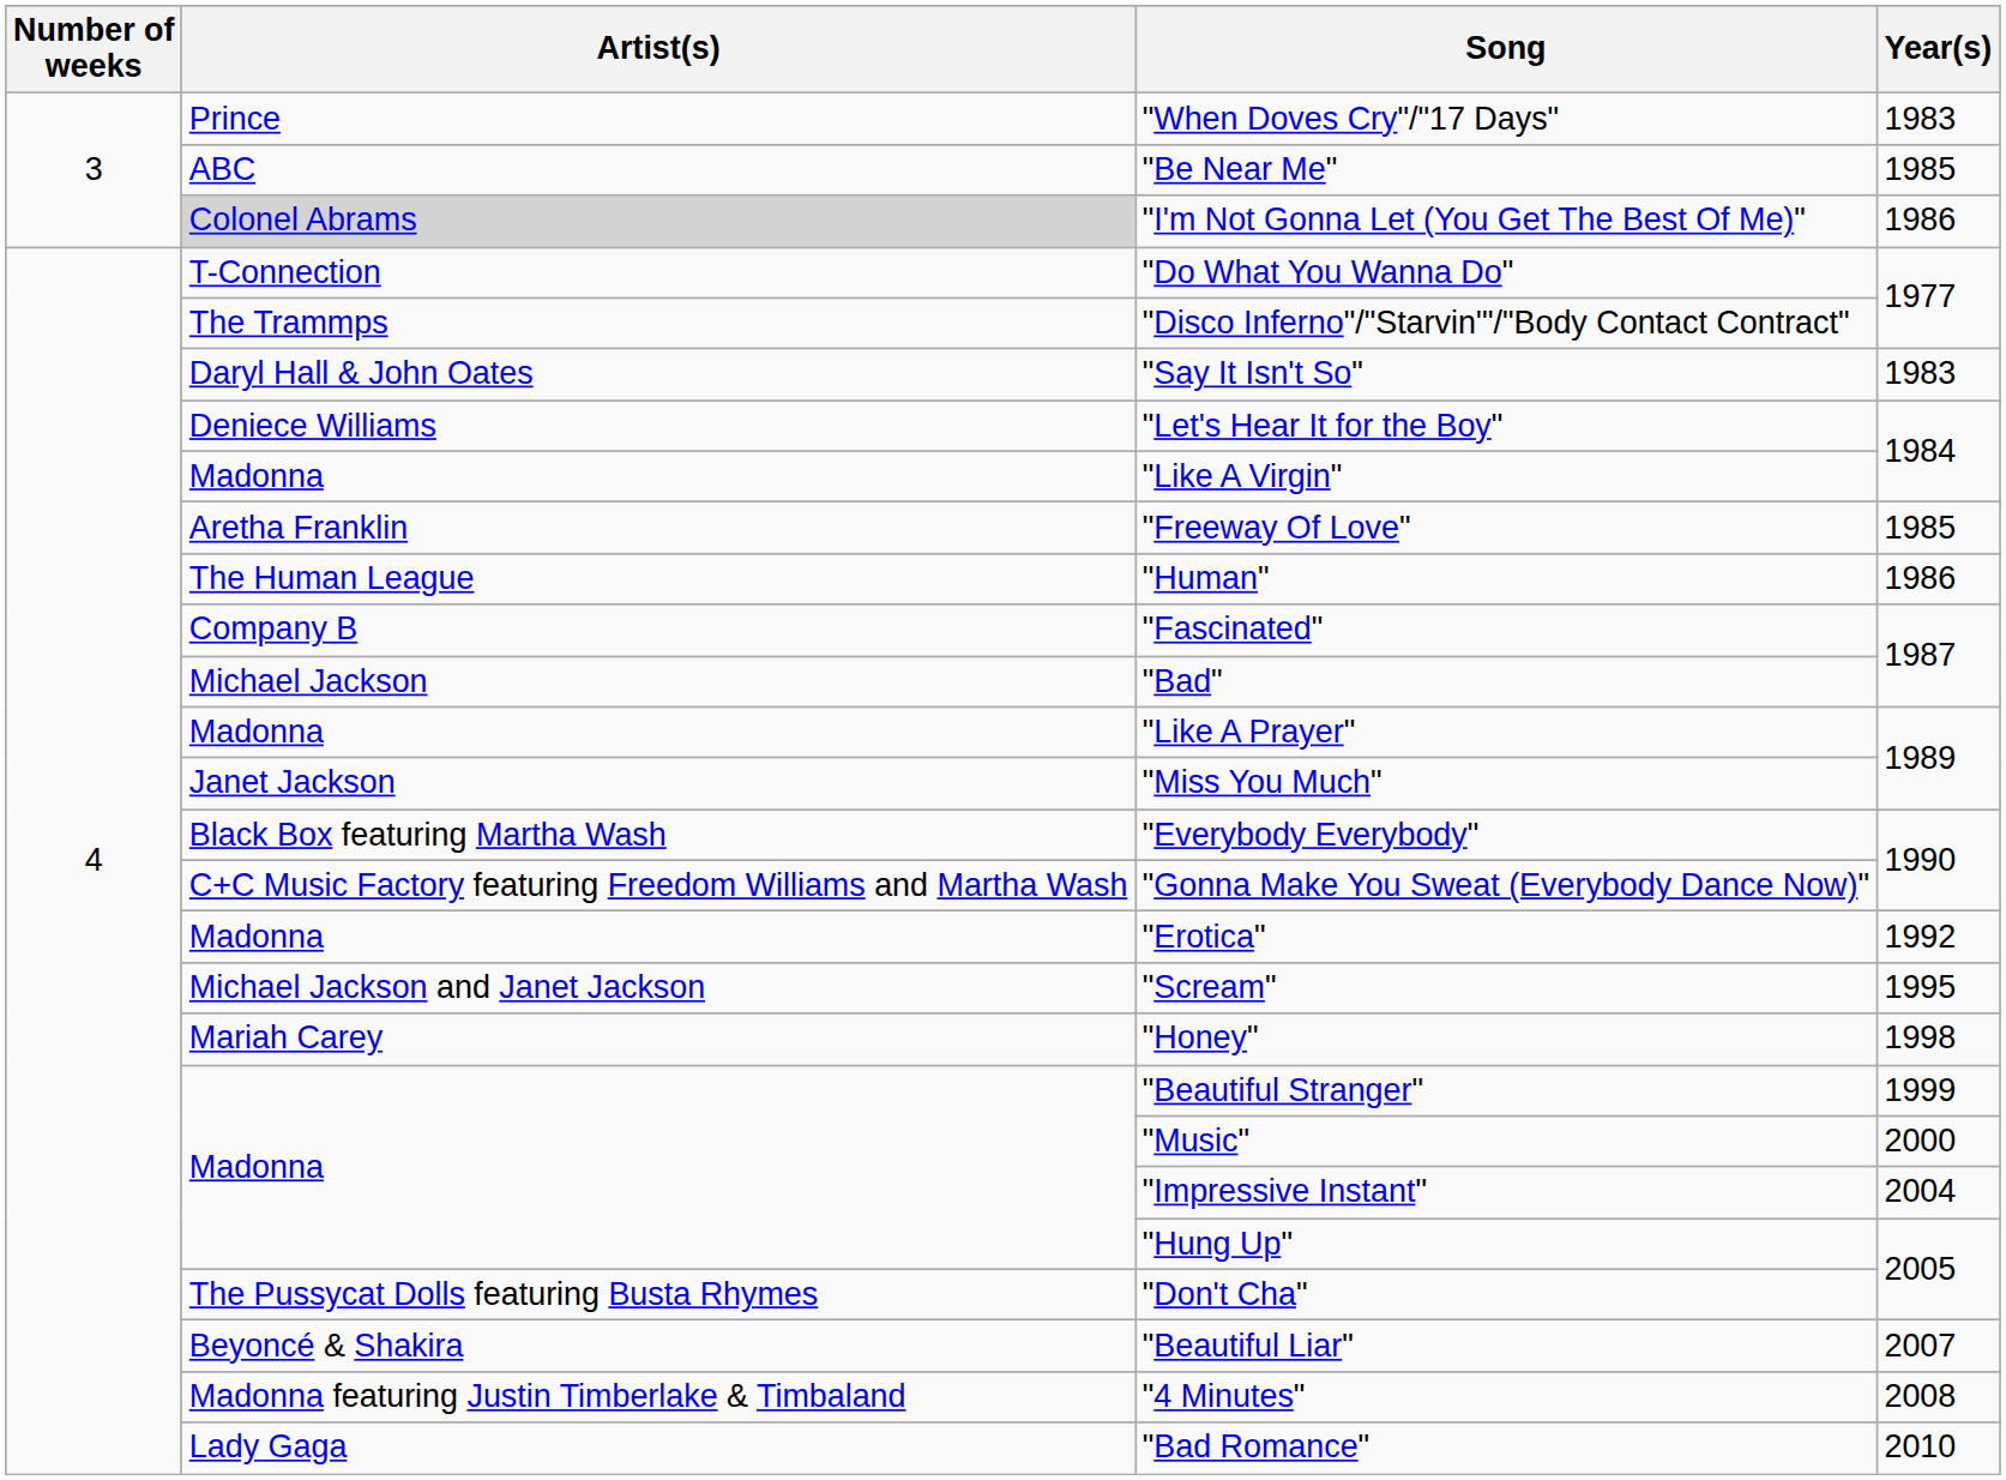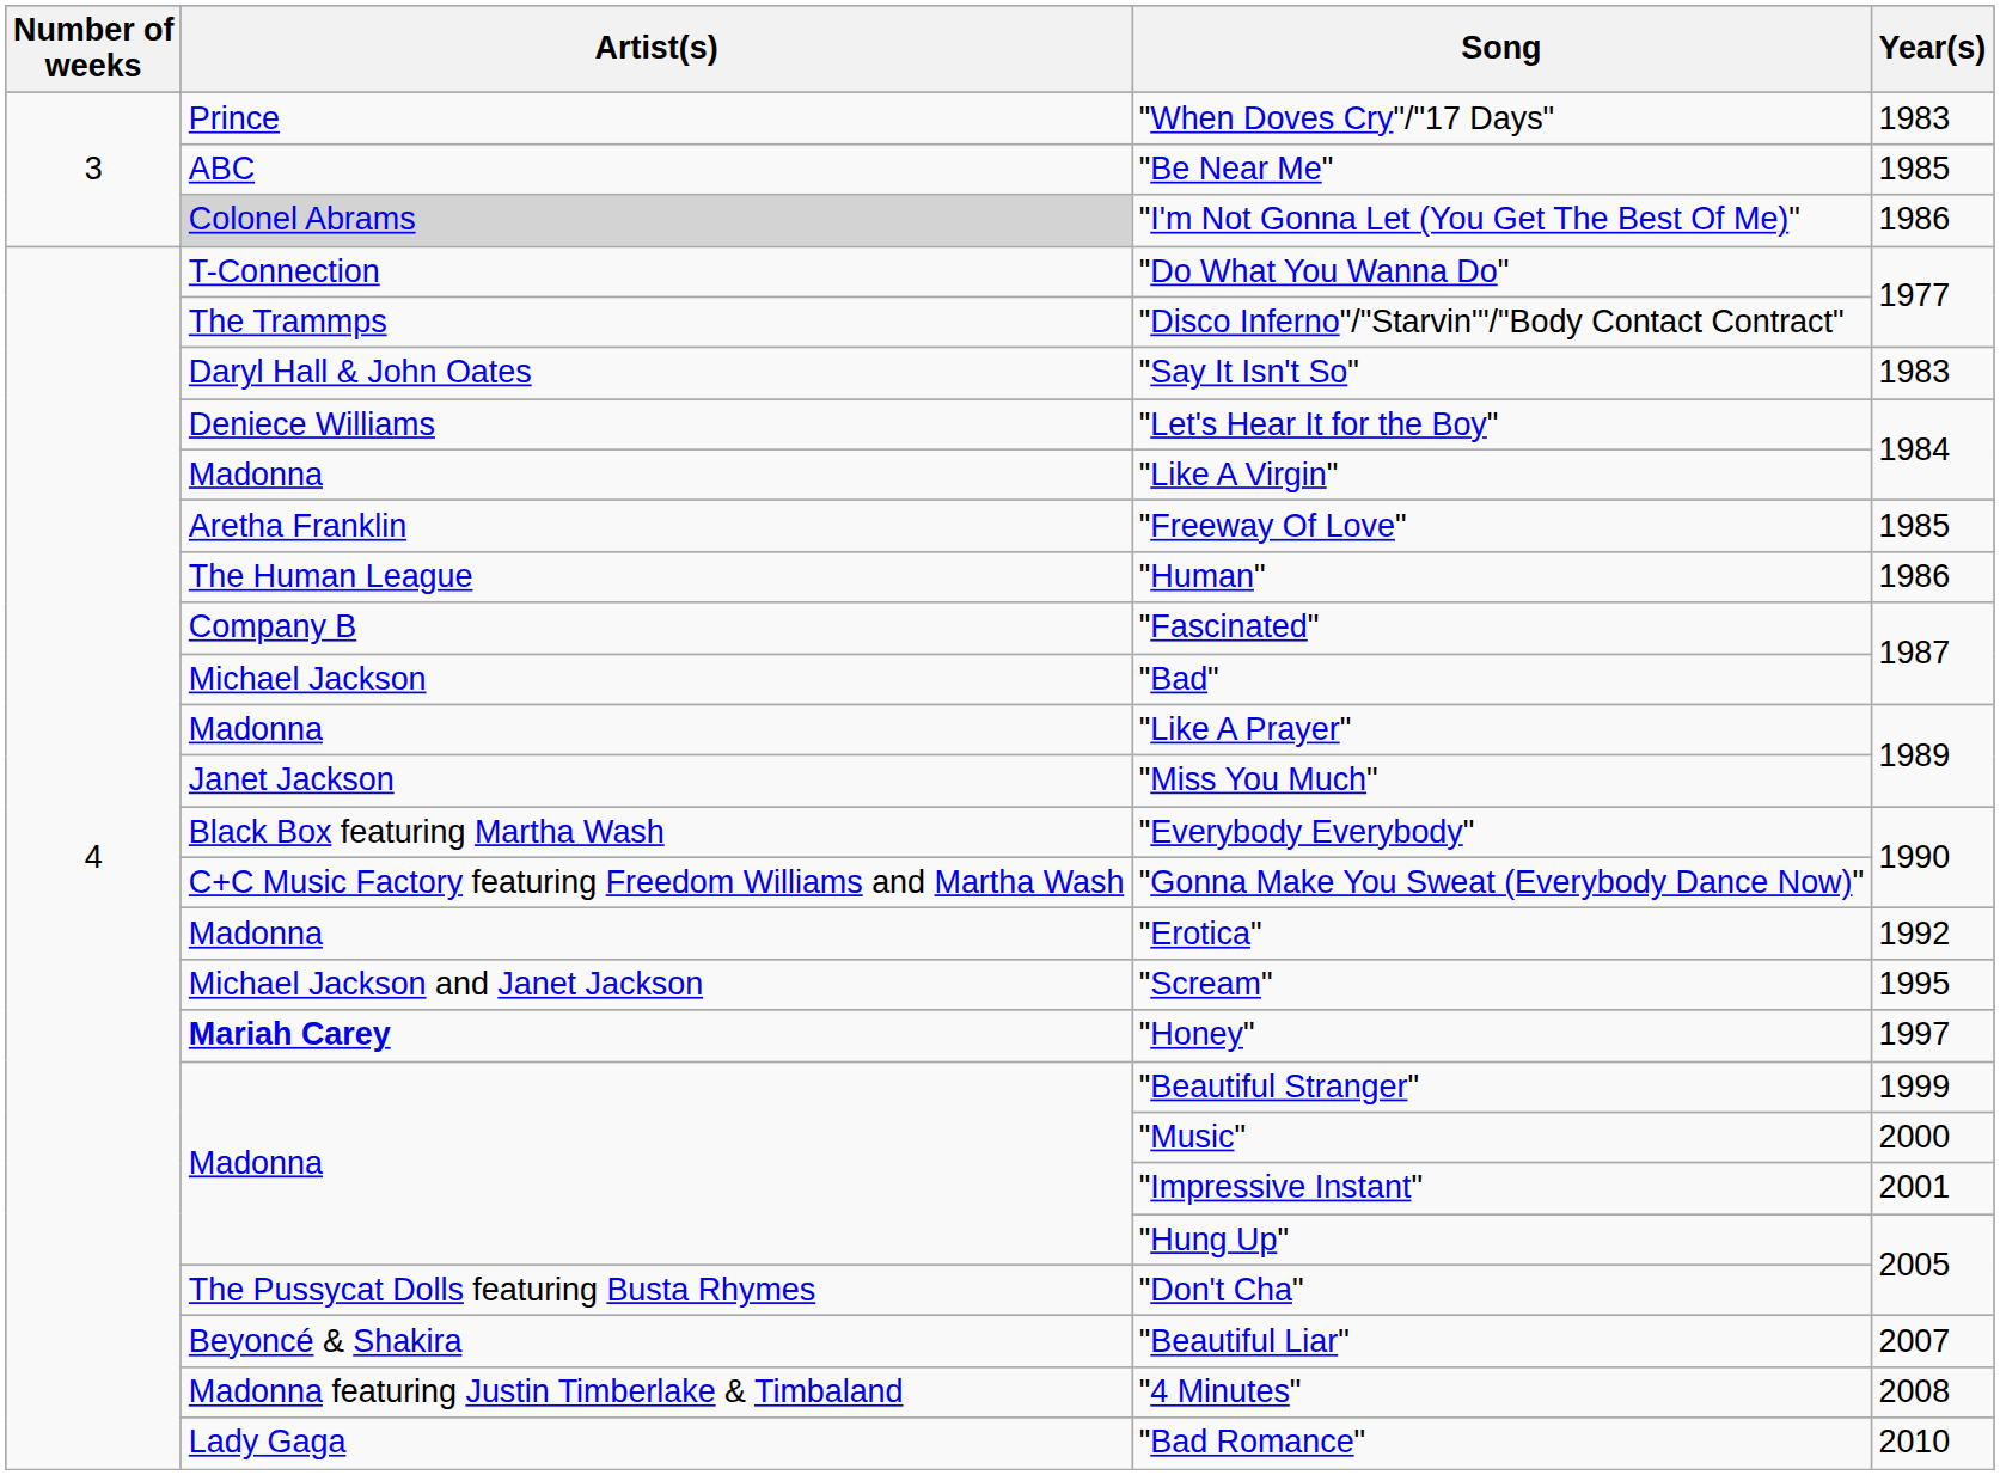"Honey" | Artist(s): normal -> bold
"Honey" | Year(s): 1998 -> 1997
"Impressive Instant" | Year(s): 2004 -> 2001
